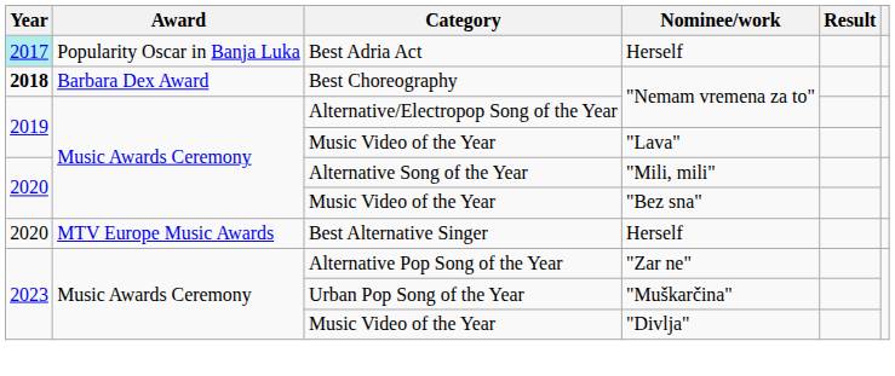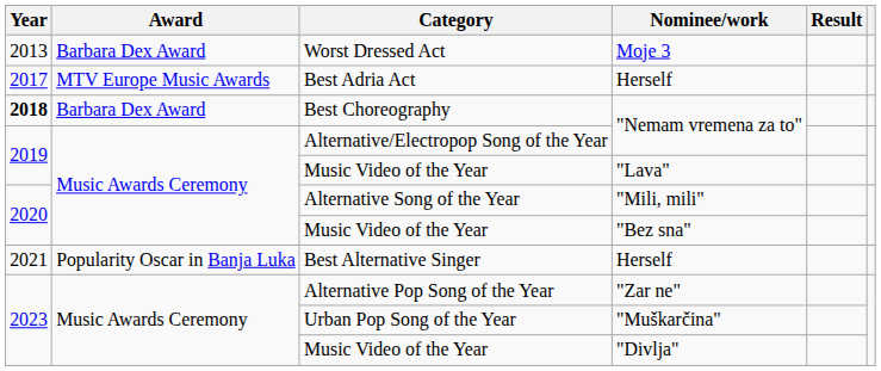+ row: 2013 | Barbara Dex Award | Worst Dressed Act | Moje 3
Best Adria Act | Year: paleturquoise background -> no background
Best Adria Act | Award: Popularity Oscar in Banja Luka -> MTV Europe Music Awards
Best Alternative Singer | Year: 2020 -> 2021
Best Alternative Singer | Award: MTV Europe Music Awards -> Popularity Oscar in Banja Luka
